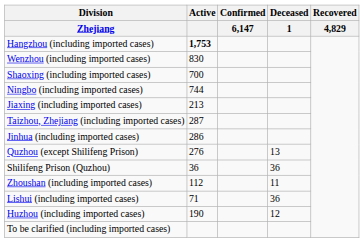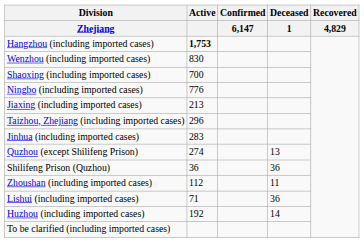Ningbo (including imported cases) | Active: 744 -> 776
Taizhou, Zhejiang (including imported cases) | Active: 287 -> 296
Jinhua (including imported cases) | Active: 286 -> 283
Quzhou (except Shilifeng Prison) | Active: 276 -> 274
Huzhou (including imported cases) | Active: 190 -> 192
Huzhou (including imported cases) | Deceased / 1: 12 -> 14
